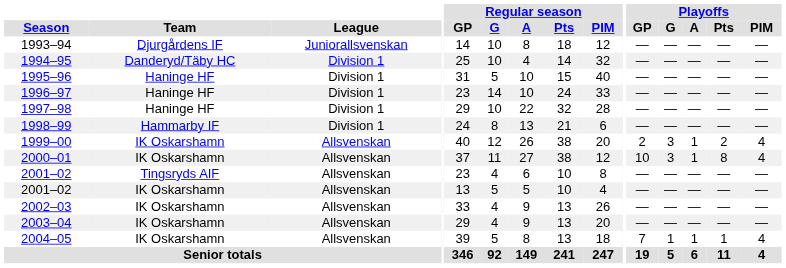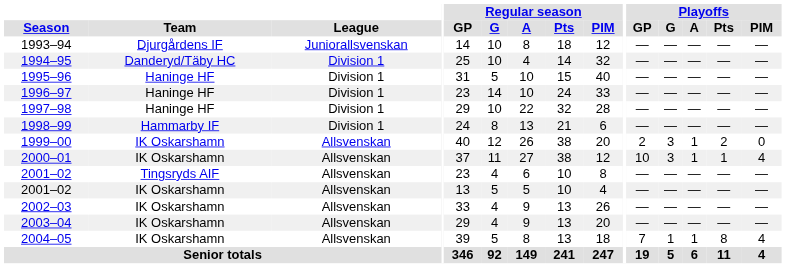1999–00 | Playoffs / PIM: 4 -> 0
2000–01 | Playoffs / Pts: 8 -> 1
2004–05 | Playoffs / Pts: 1 -> 8
